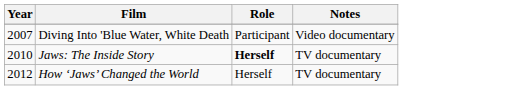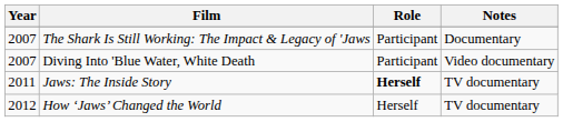+ row: 2007 | The Shark Is Still Working: The Impact & Legacy of 'Jaws | Participant | Documentary
Jaws: The Inside Story | Year: 2010 -> 2011
